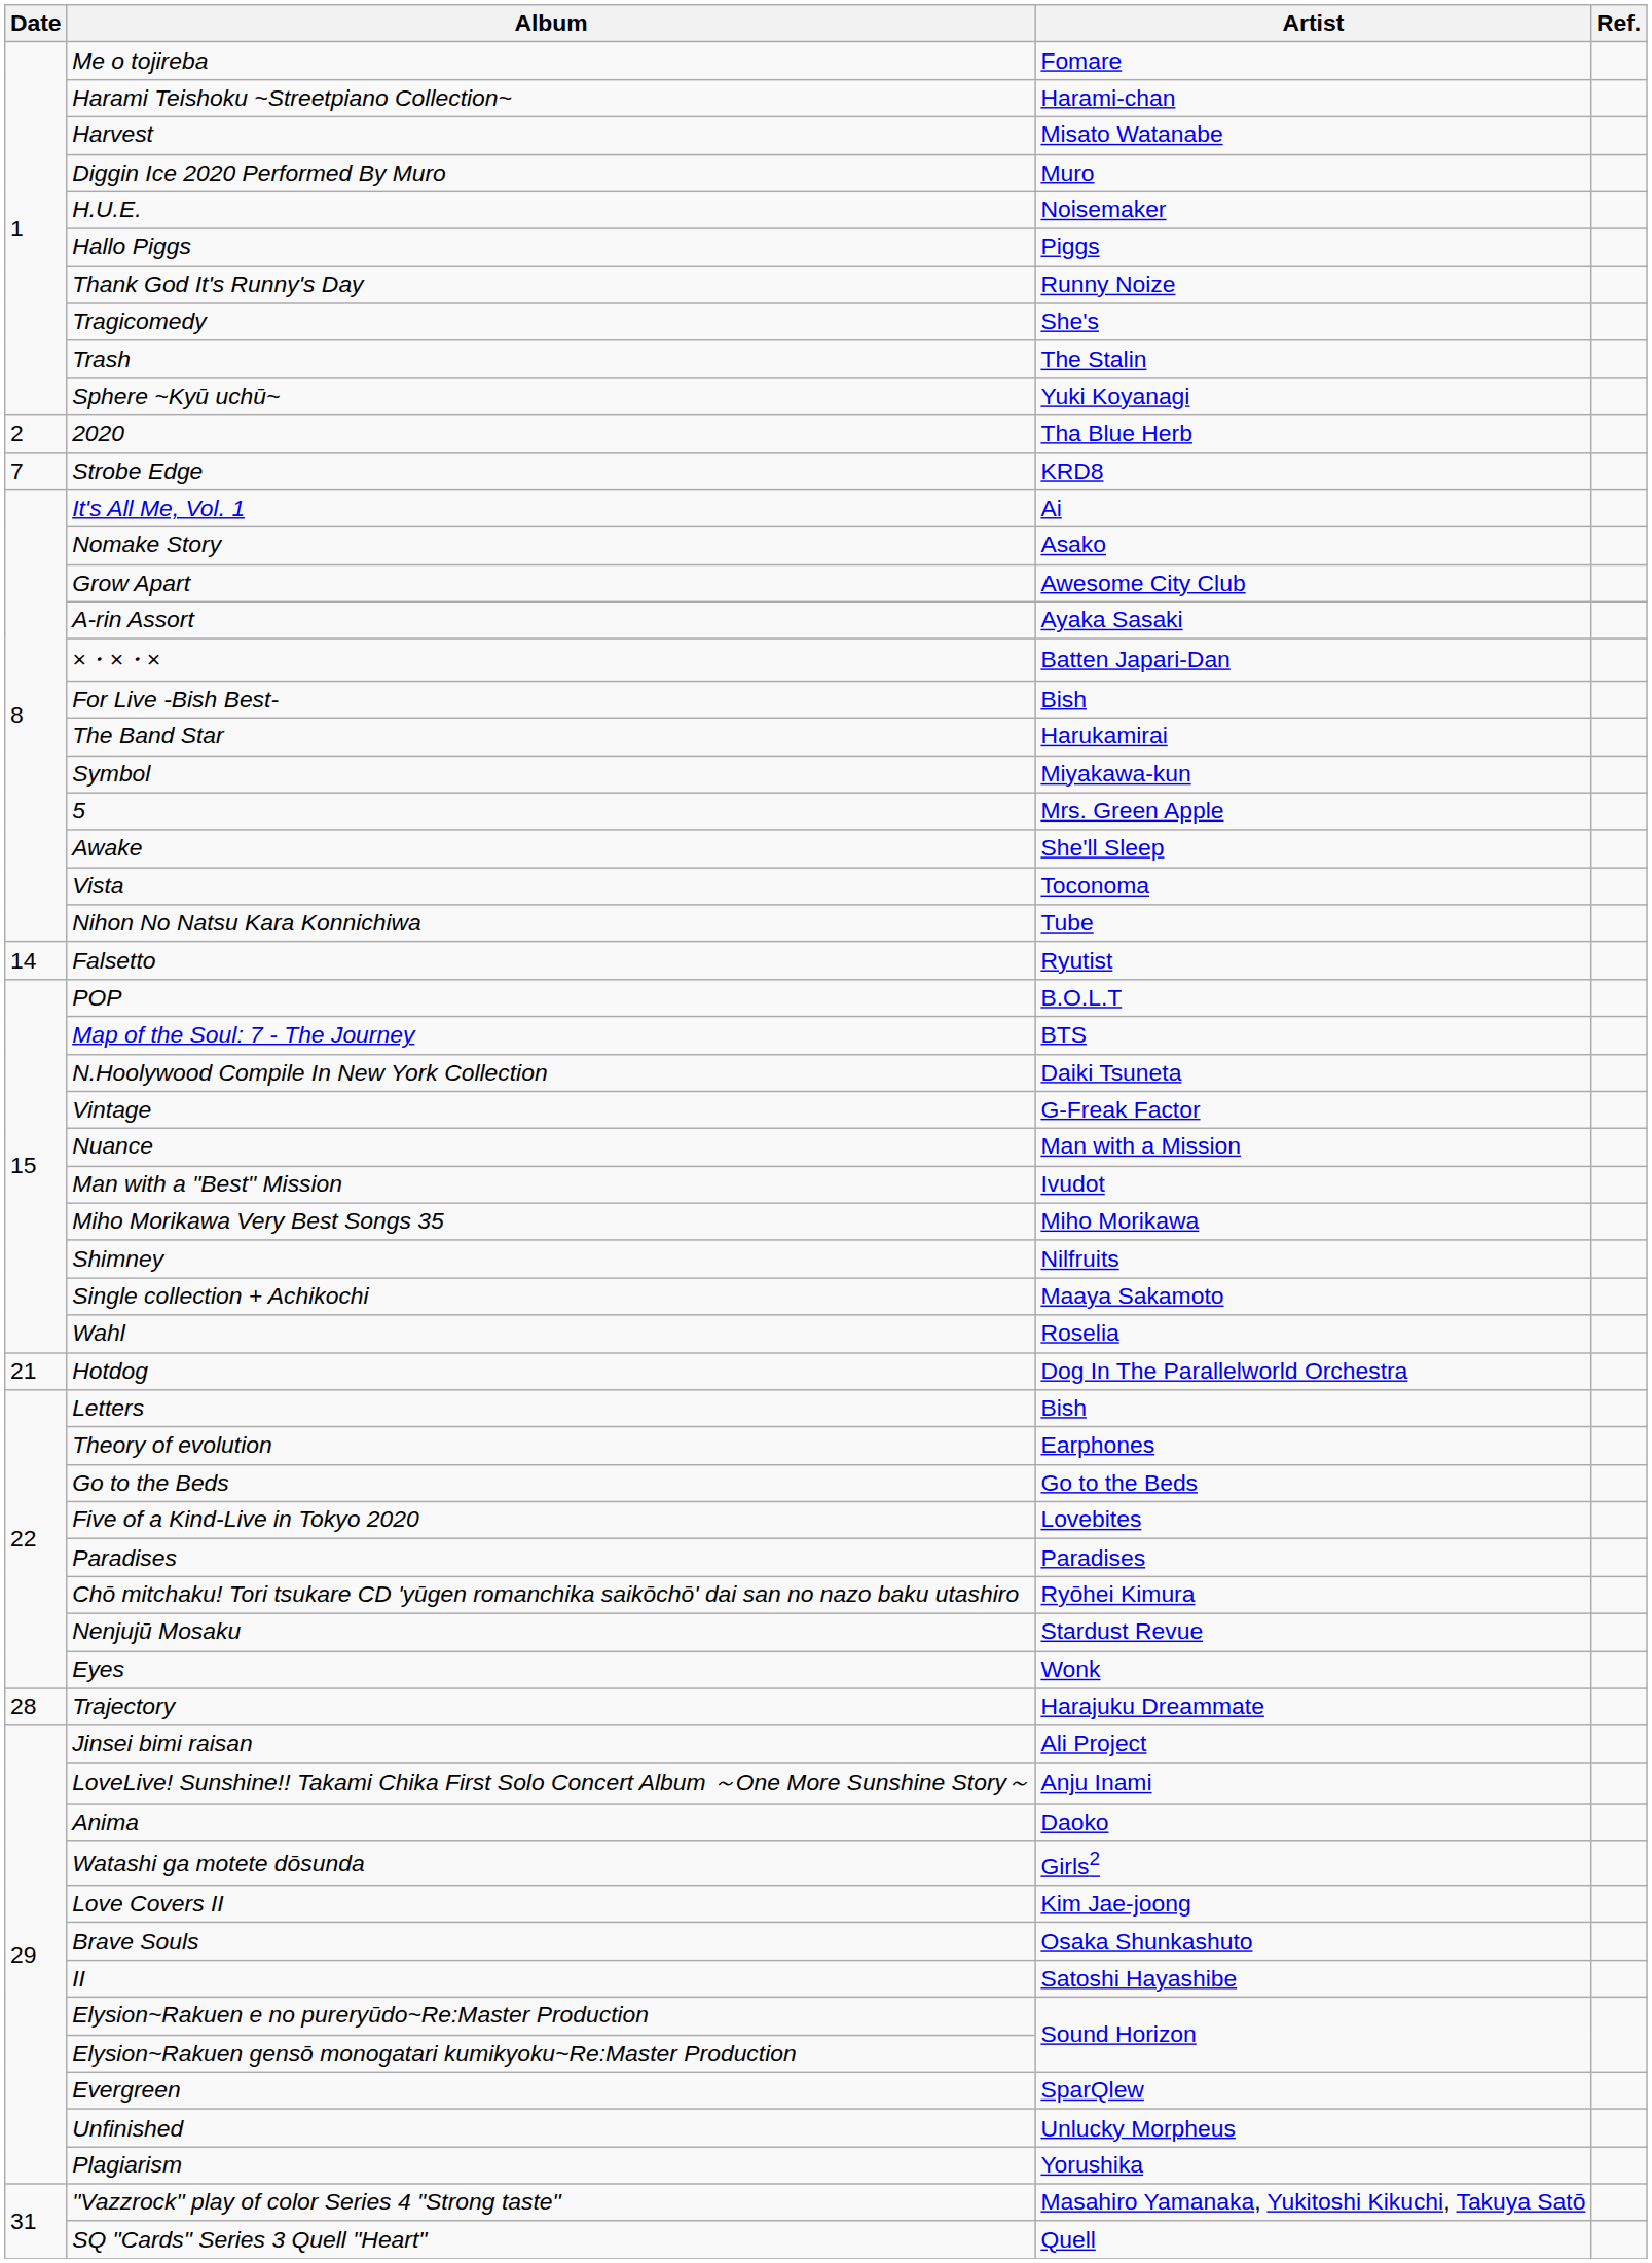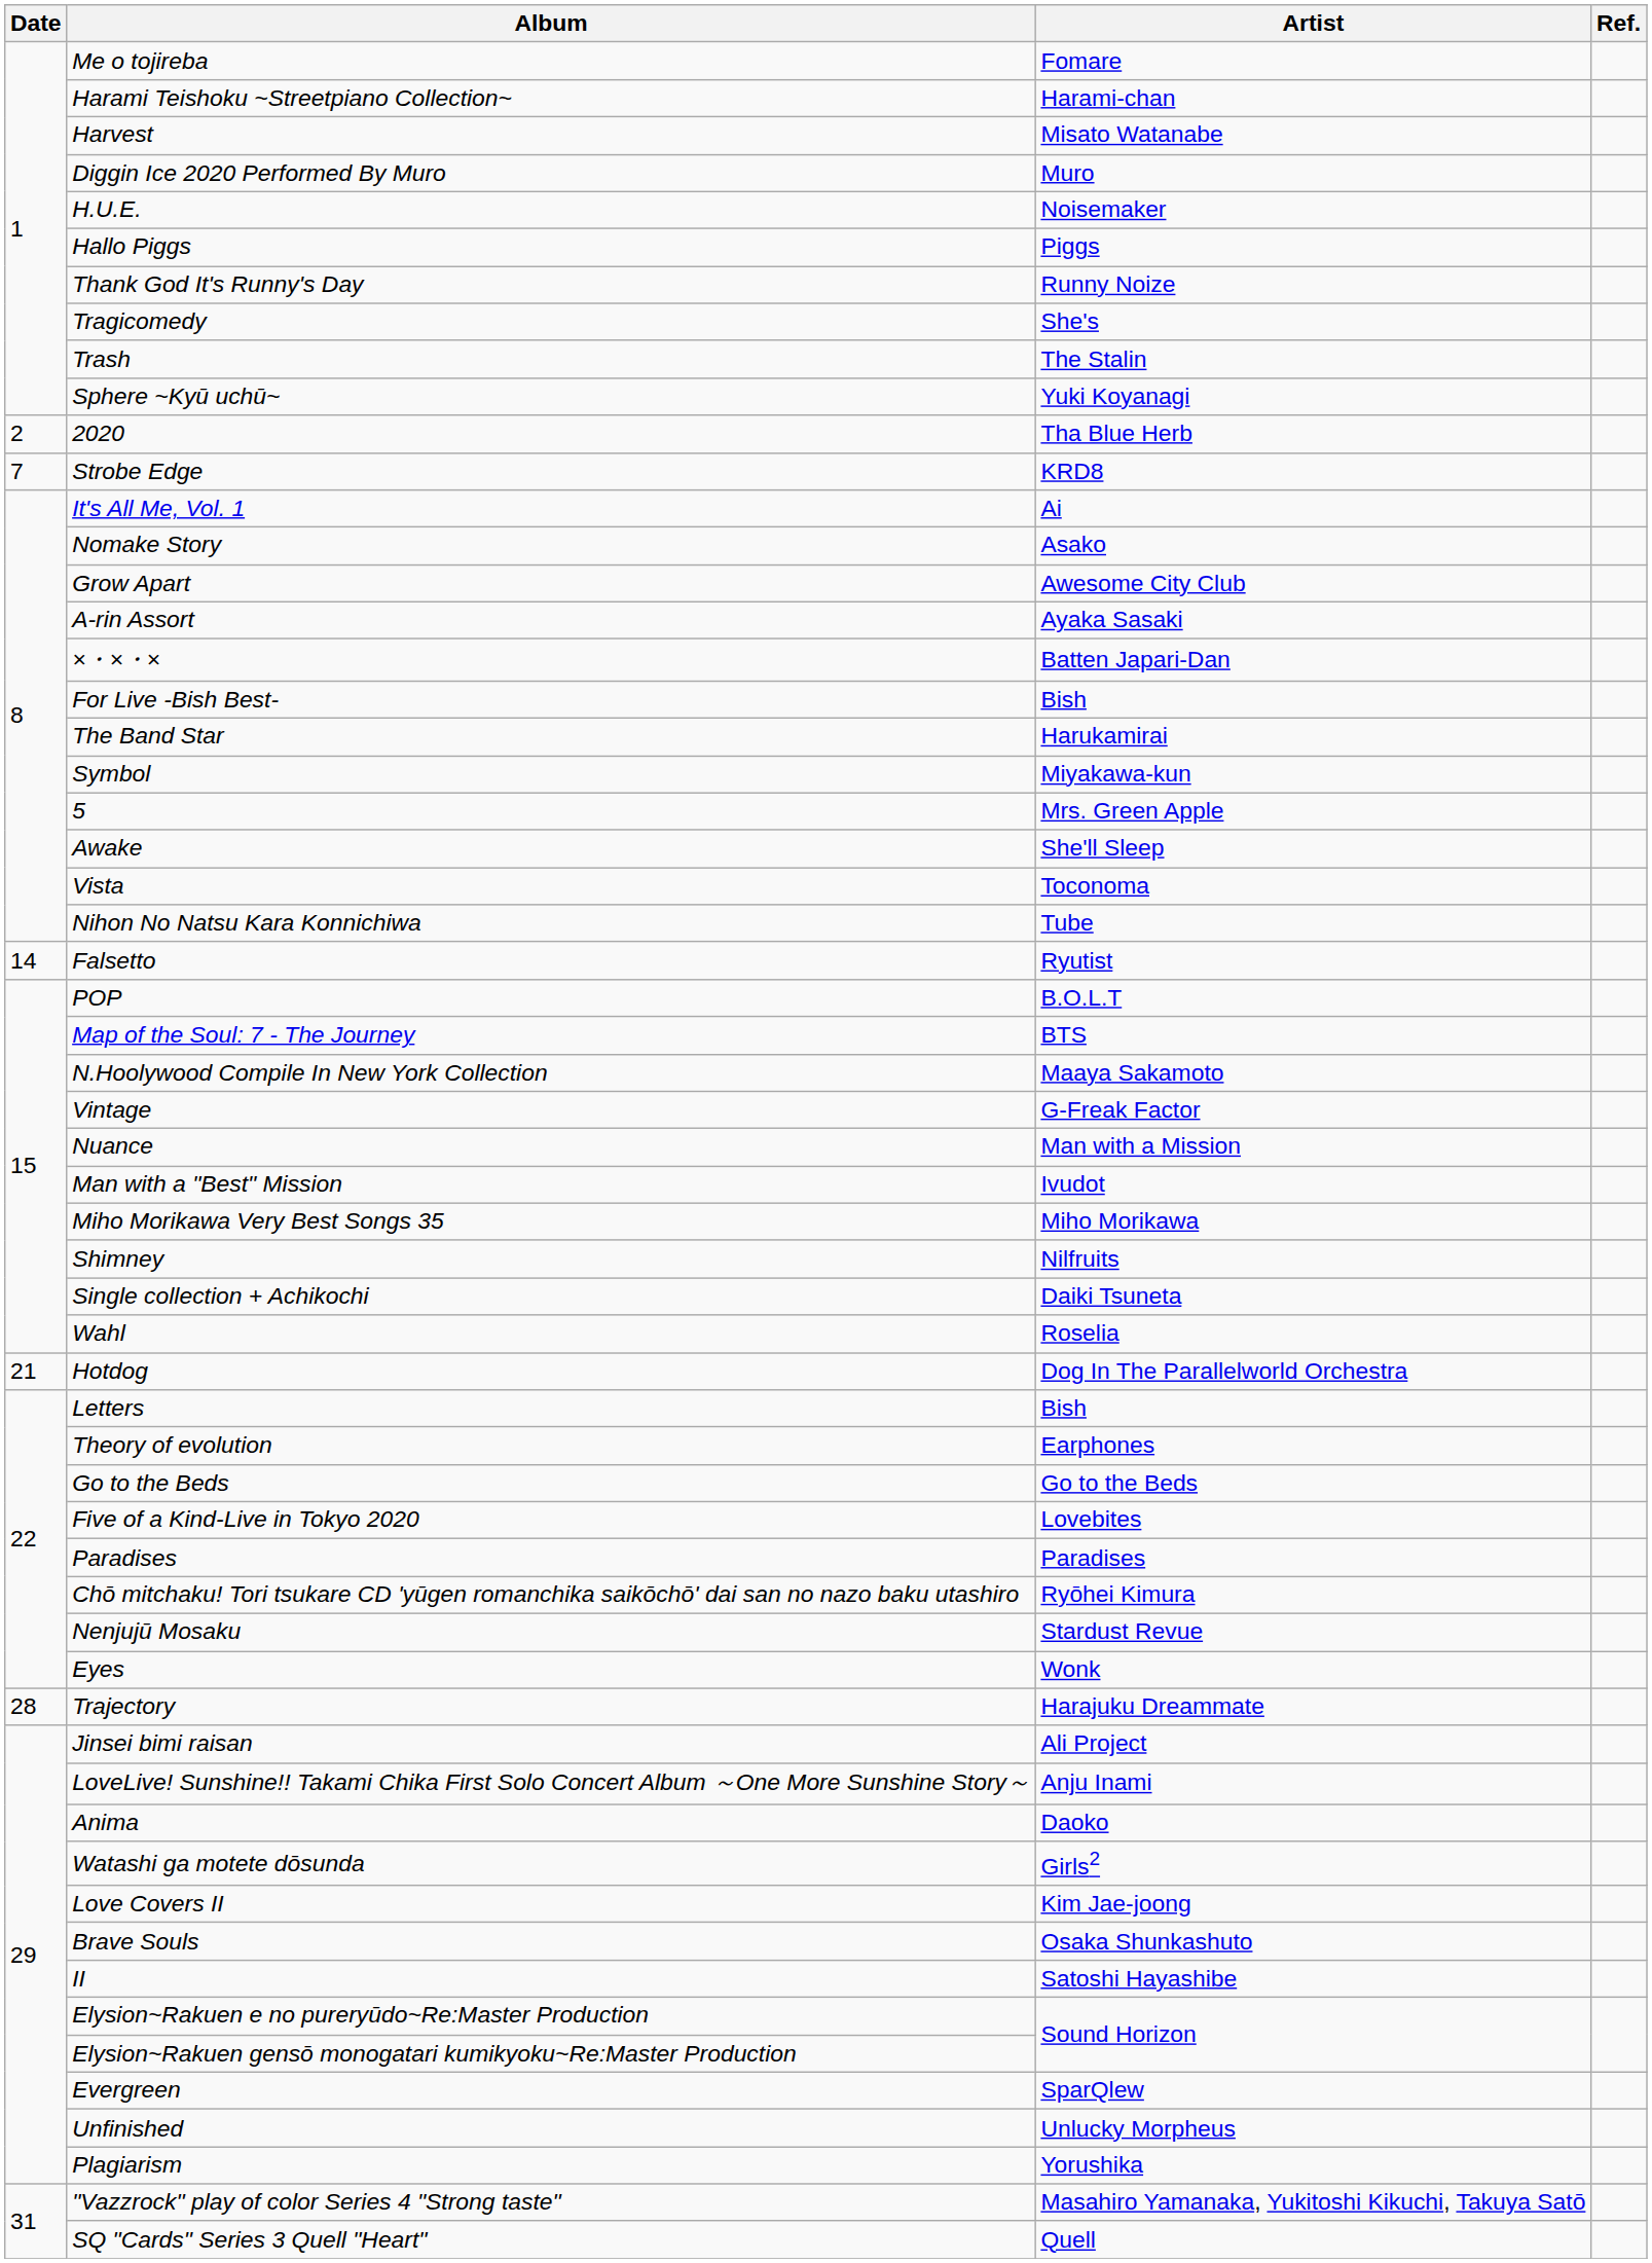N.Hoolywood Compile In New York Collection | Artist: Daiki Tsuneta -> Maaya Sakamoto
Single collection + Achikochi | Artist: Maaya Sakamoto -> Daiki Tsuneta
